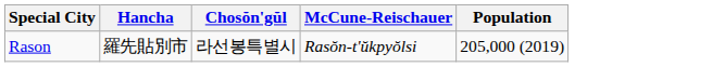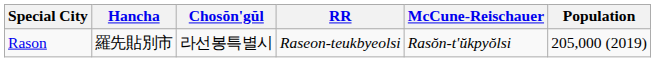+ column: RR | Raseon-teukbyeolsi
